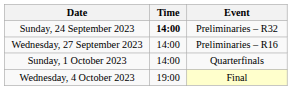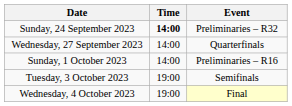Wednesday, 27 September 2023 | Event: Preliminaries – R16 -> Quarterfinals
Sunday, 1 October 2023 | Event: Quarterfinals -> Preliminaries – R16
+ row: Tuesday, 3 October 2023 | 19:00 | Semifinals
